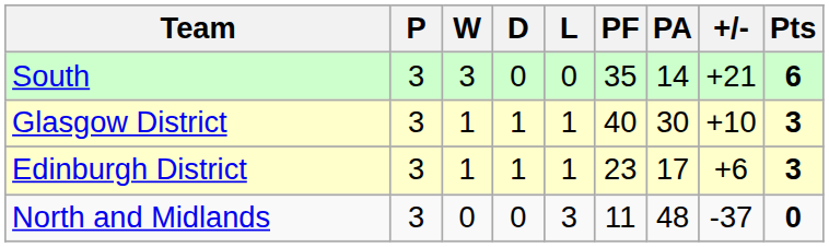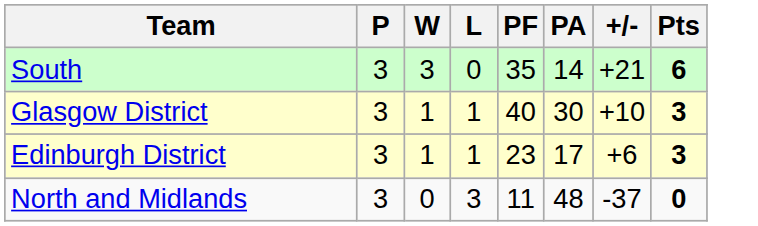- column: D | 0 | 1 | 1 | 0
